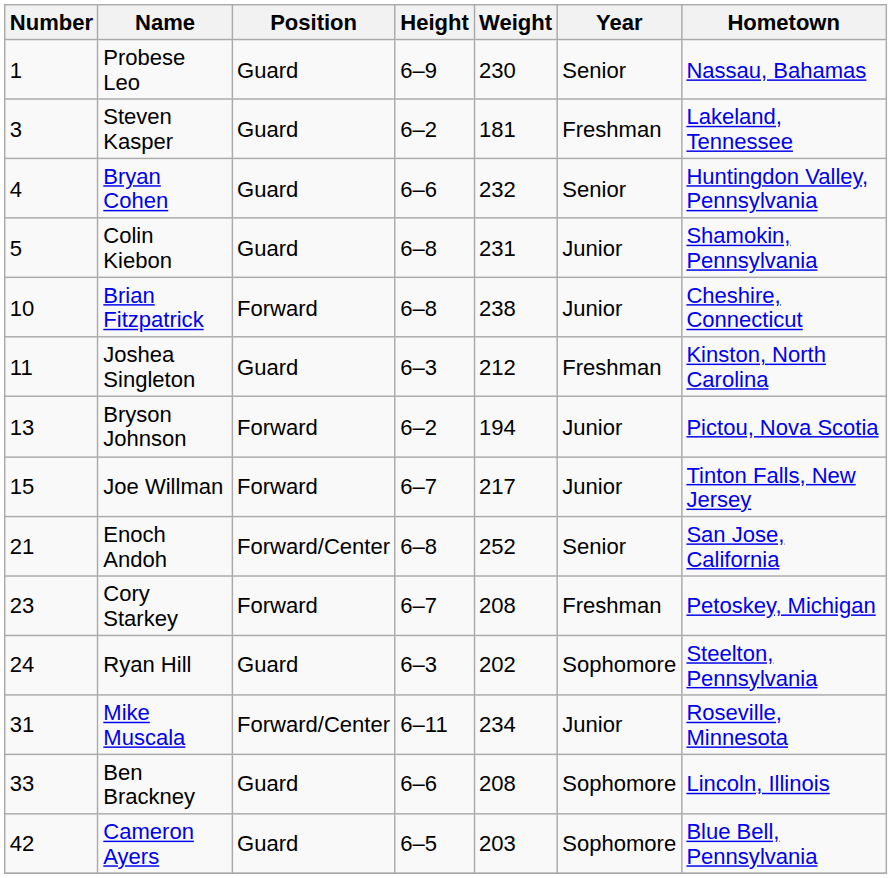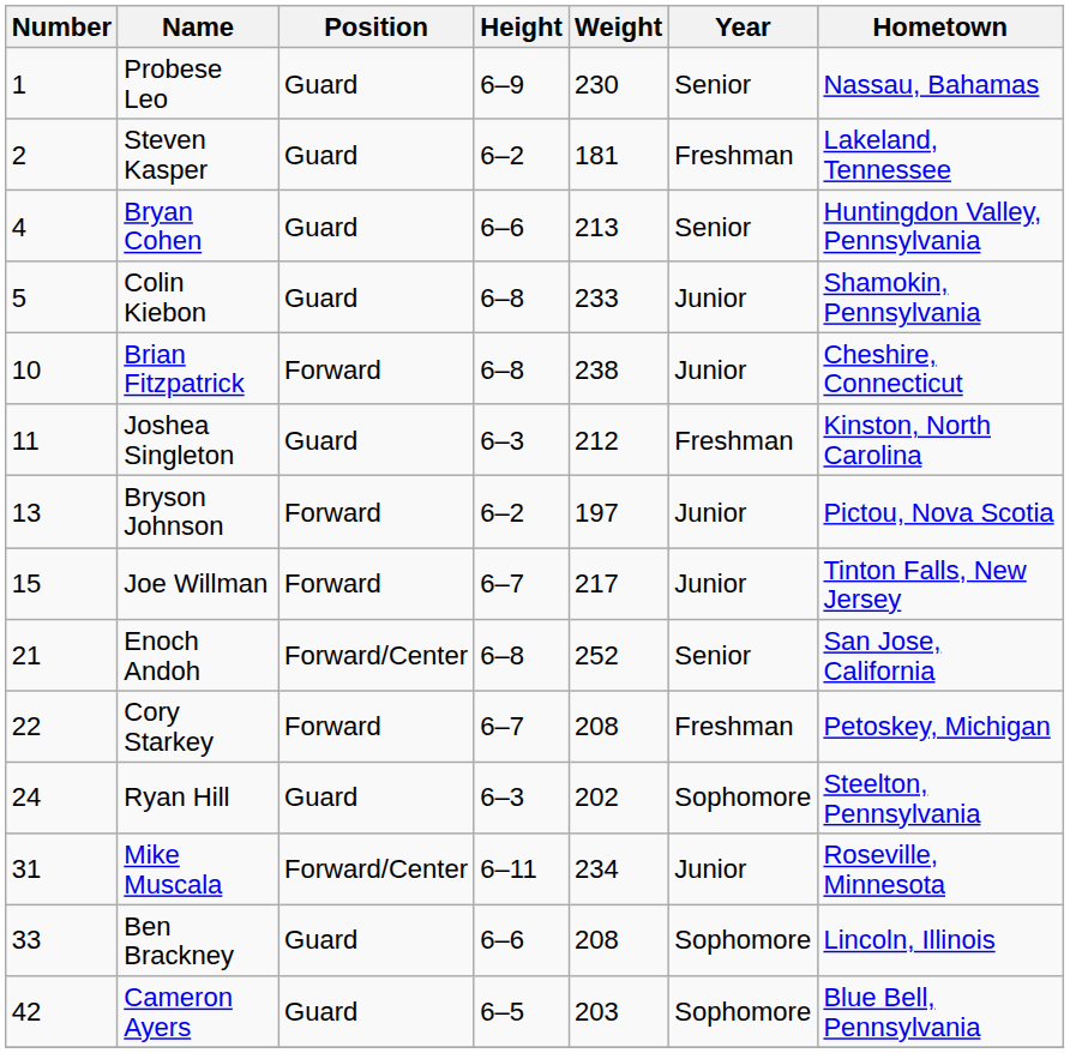Steven Kasper | Number: 3 -> 2
Bryan Cohen | Weight: 232 -> 213
Colin Kiebon | Weight: 231 -> 233
Bryson Johnson | Weight: 194 -> 197
Cory Starkey | Number: 23 -> 22
